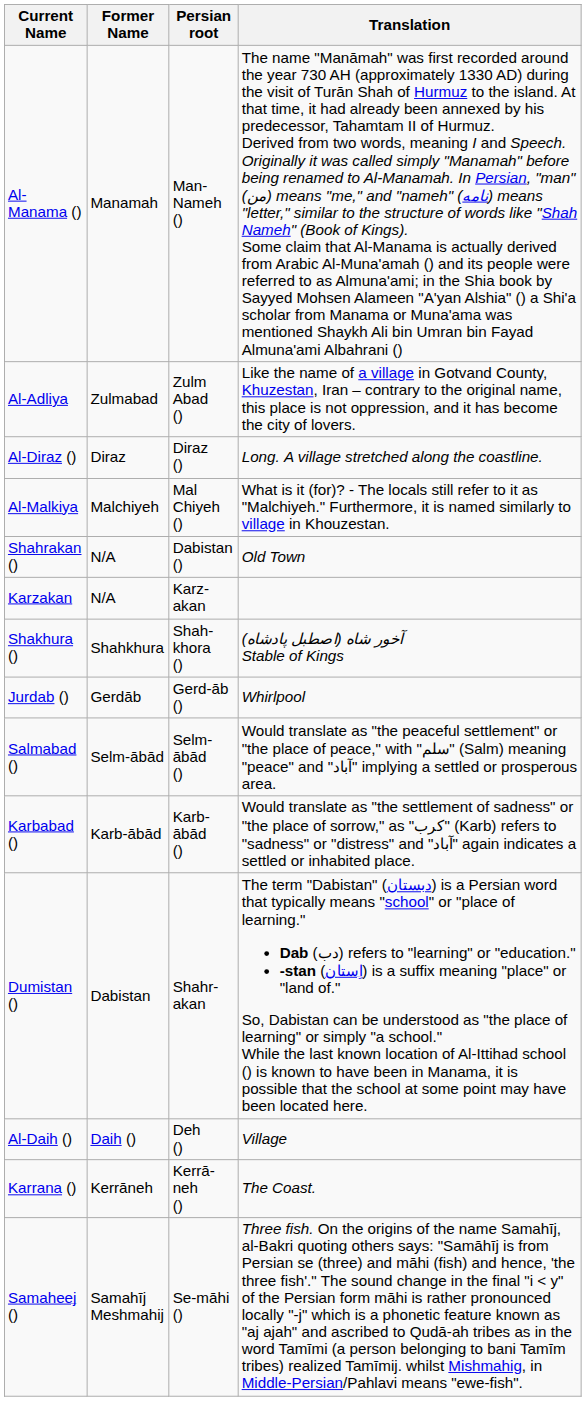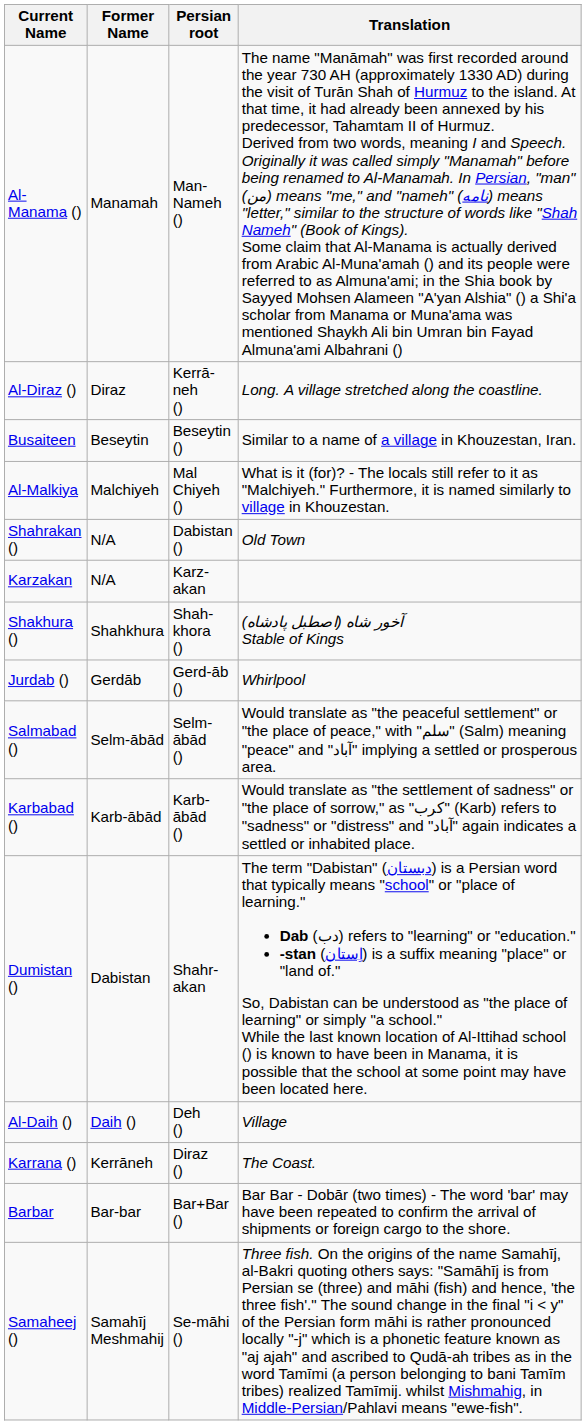- row: Al-Adliya | Zulmabad | Zulm Abad () | Like the name of a village in Gotvand County, Khuzestan, Iran – contrary to the original name, this place is not oppression, and it has become the city of lovers.
Al-Diraz () | Persian root: Diraz () -> Kerrā-neh ()
+ row: Busaiteen | Beseytin | Beseytin () | Similar to a name of a village in Khouzestan, Iran.
Karrana () | Persian root: Kerrā-neh () -> Diraz ()
+ row: Barbar | Bar-bar | Bar+Bar () | Bar Bar - Dobār (two times) - The word 'bar' may have been repeated to confirm the arrival of shipments or foreign cargo to the shore.
